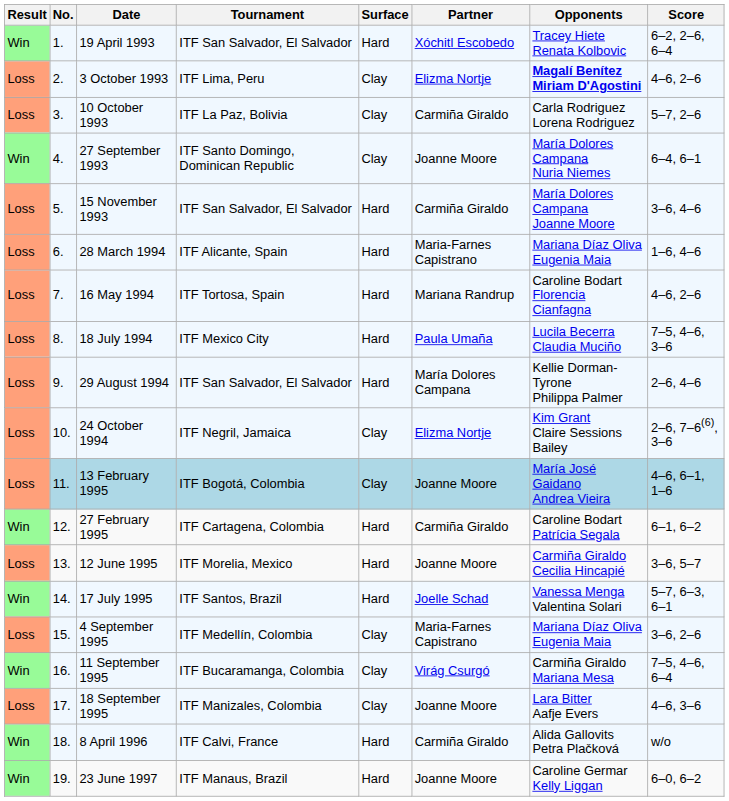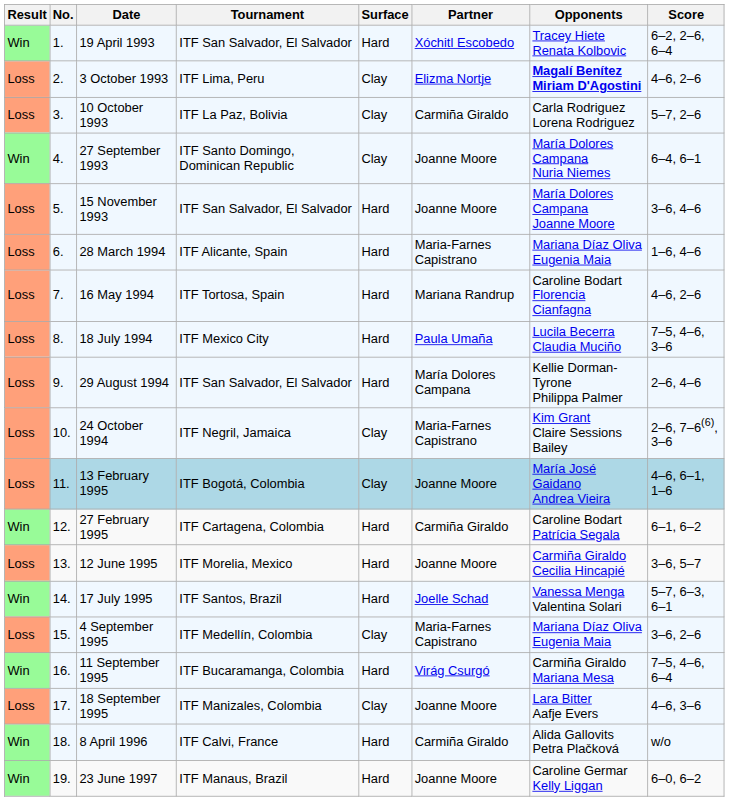15 November 1993 | Partner: Carmiña Giraldo -> Joanne Moore
24 October 1994 | Partner: Elizma Nortje -> Maria-Farnes Capistrano
11 September 1995 | Surface: Clay -> Hard
